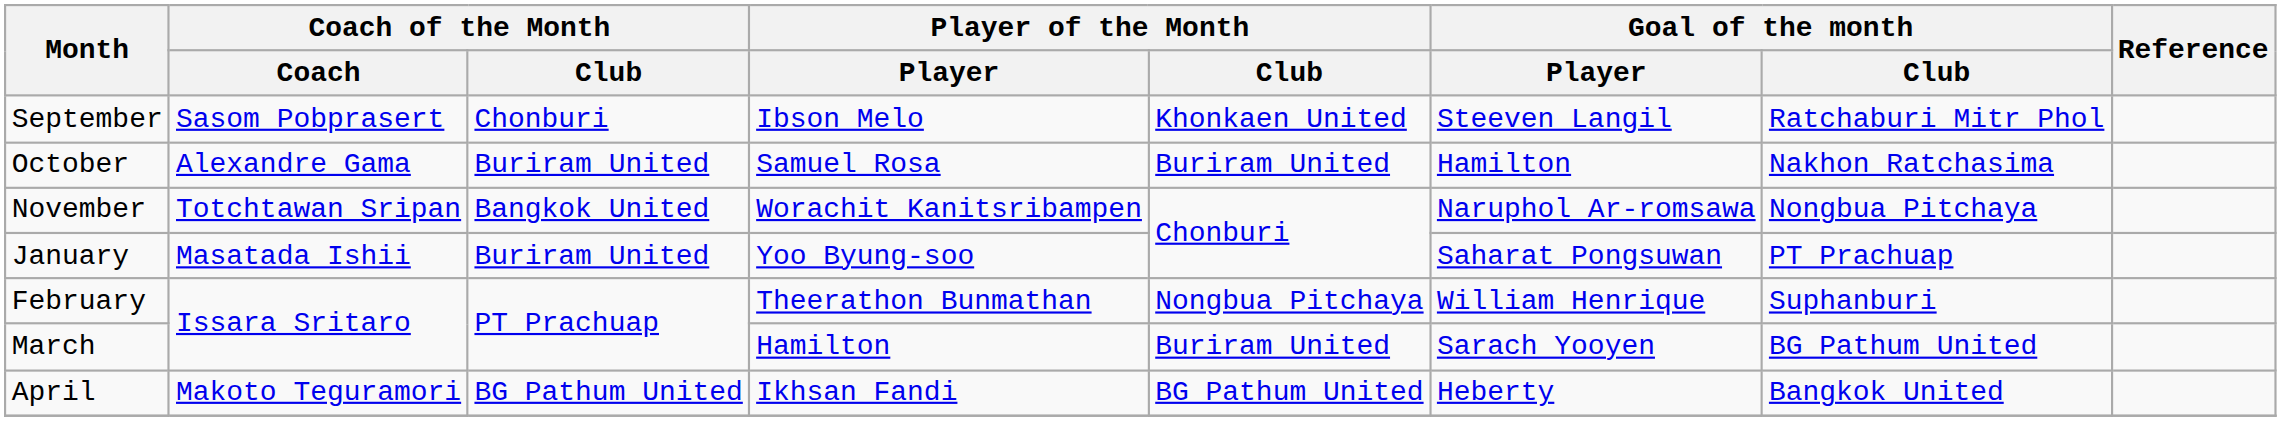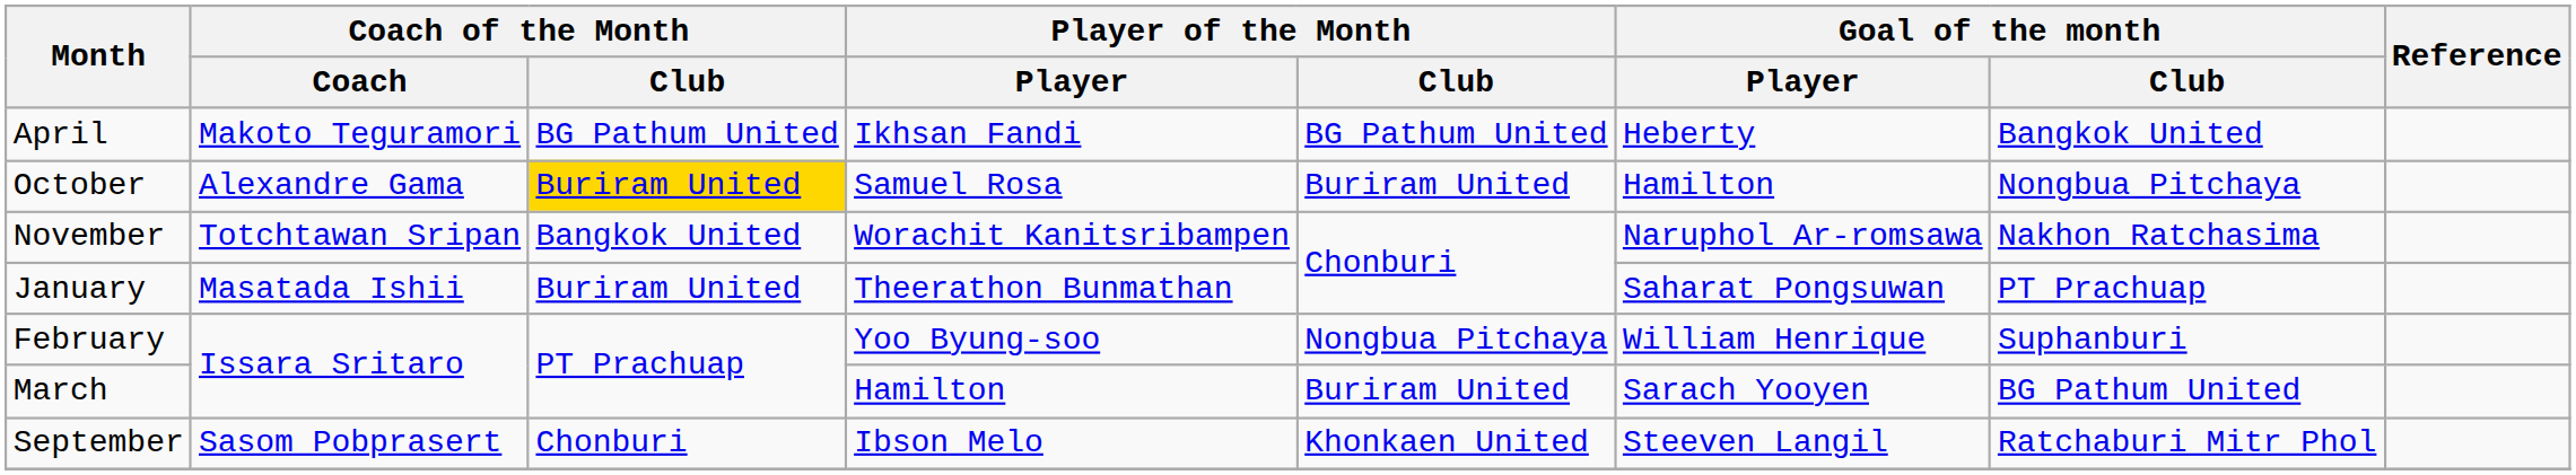rows swapped: September <-> April
October | Coach of the Month / Club: no background -> gold background
October | Goal of the month / Club: Nakhon Ratchasima -> Nongbua Pitchaya
November | Goal of the month / Club: Nongbua Pitchaya -> Nakhon Ratchasima
January | Player of the Month / Player: Yoo Byung-soo -> Theerathon Bunmathan
February | Player of the Month / Player: Theerathon Bunmathan -> Yoo Byung-soo
